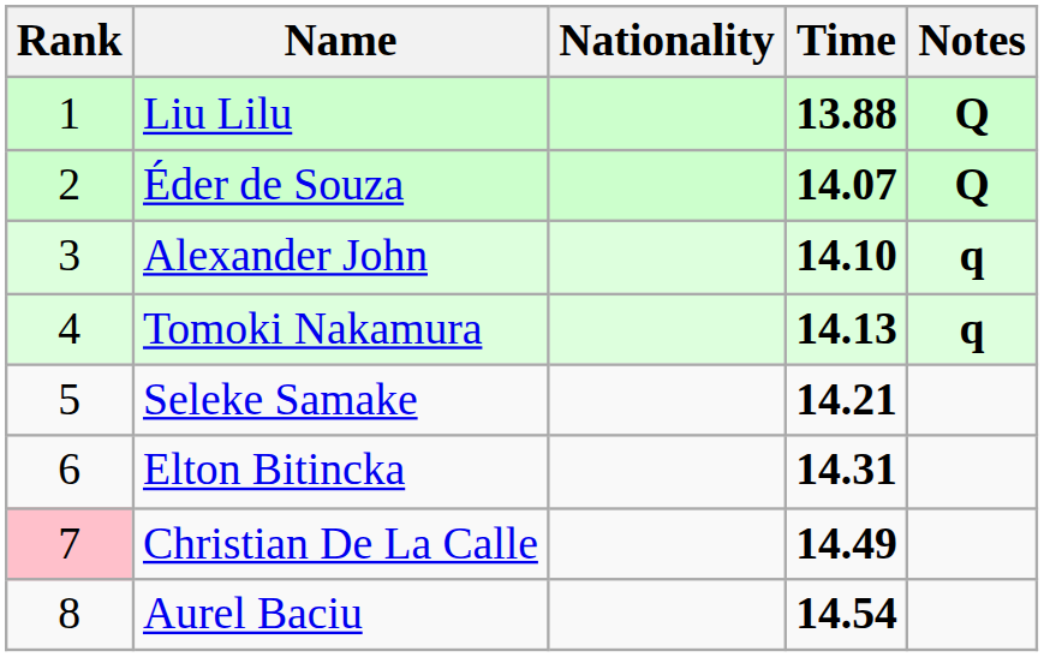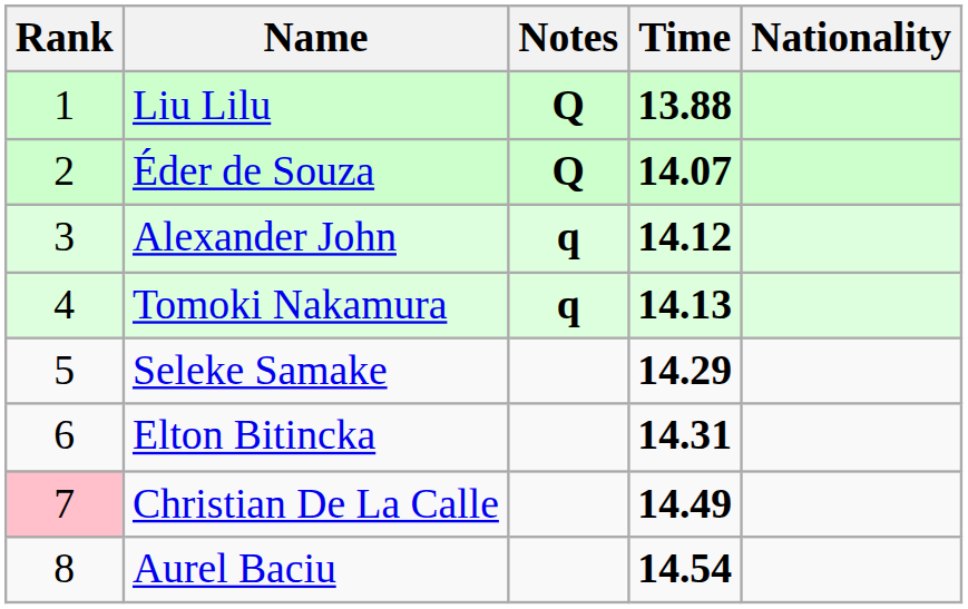columns swapped: Nationality <-> Notes
Alexander John | Time: 14.10 -> 14.12
Seleke Samake | Time: 14.21 -> 14.29
